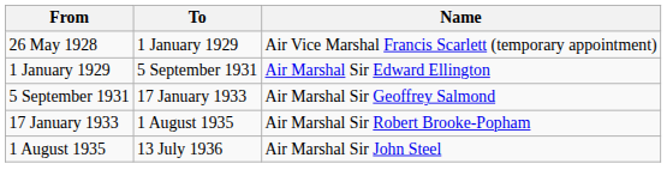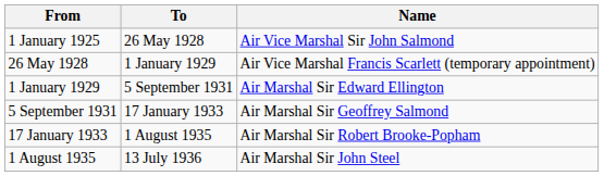+ row: 1 January 1925 | 26 May 1928 | Air Vice Marshal Sir John Salmond
